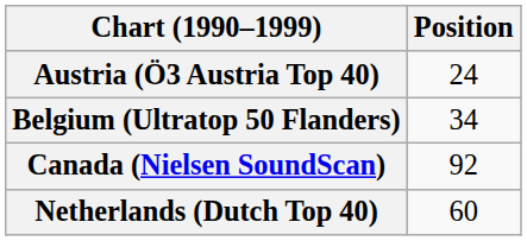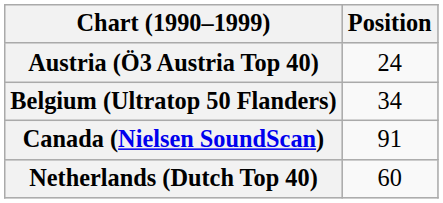Canada (Nielsen SoundScan) | Position: 92 -> 91
